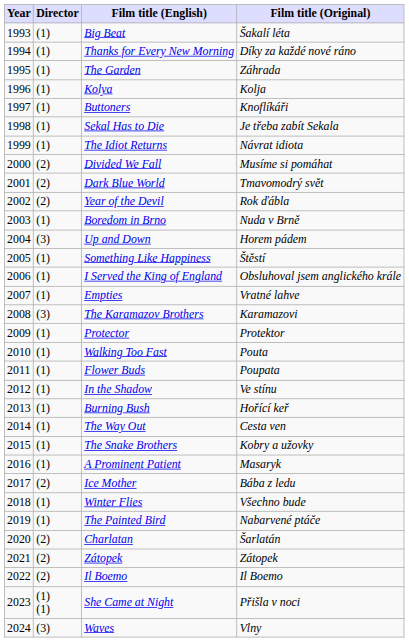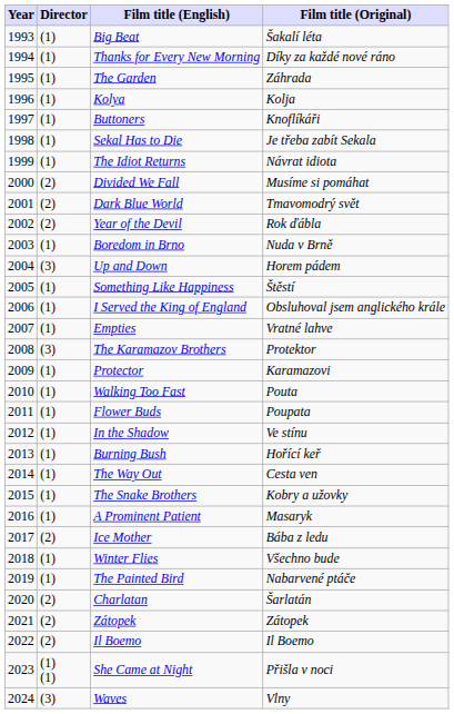The Karamazov Brothers | Film title (Original): Karamazovi -> Protektor
Protector | Film title (Original): Protektor -> Karamazovi
